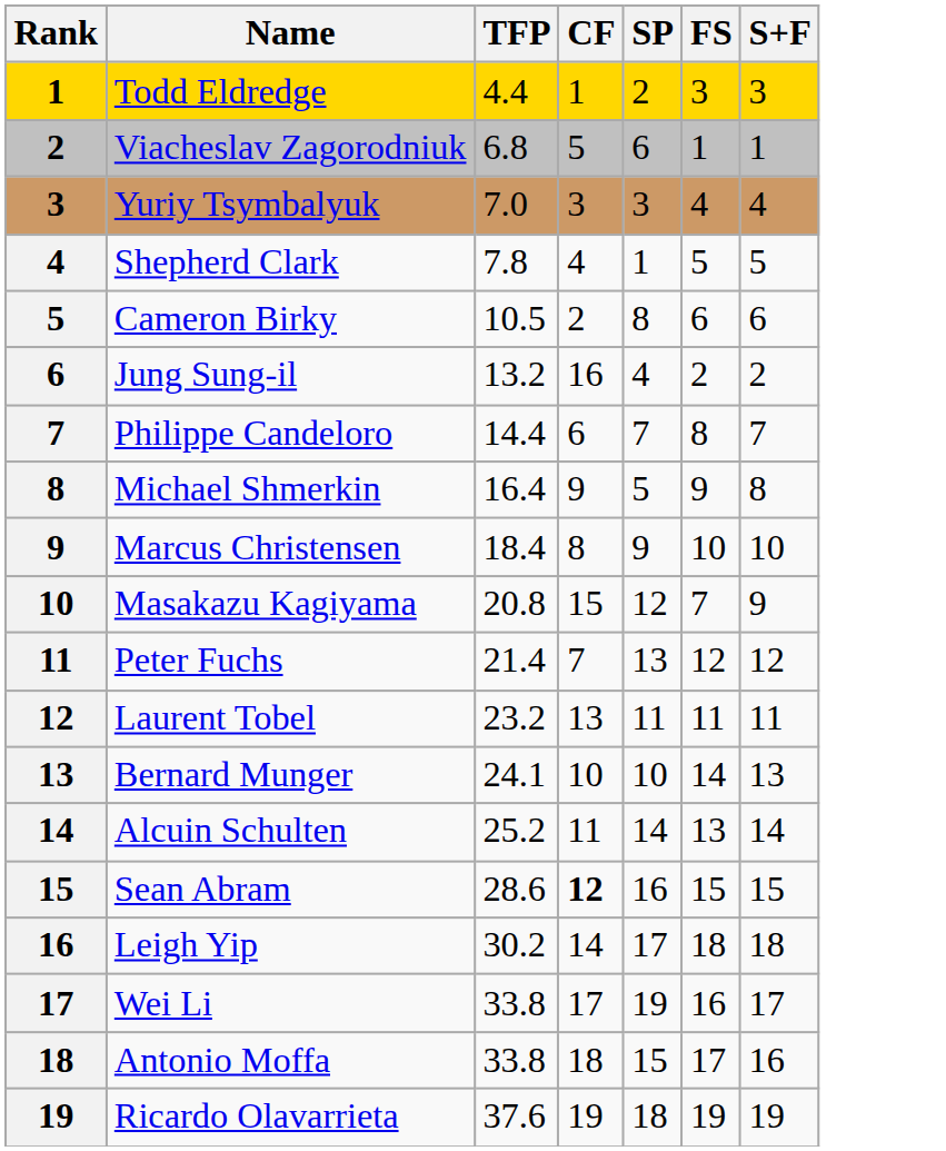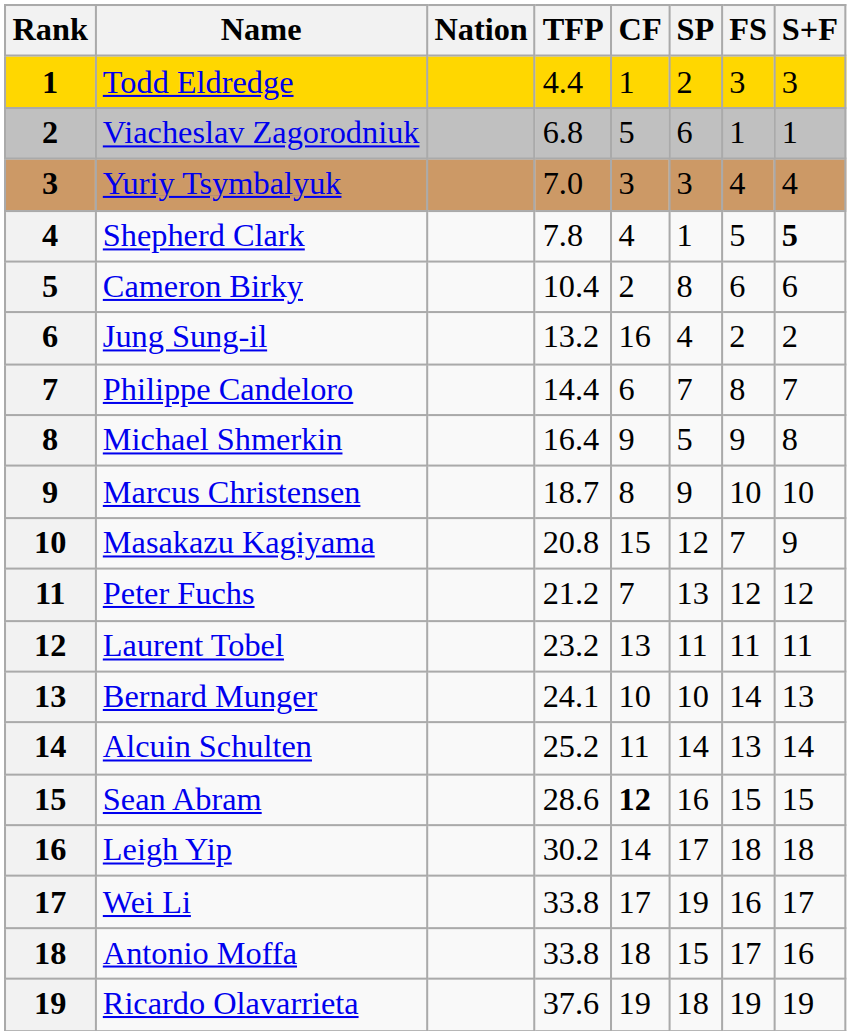+ column: Nation
Shepherd Clark | S+F: normal -> bold
Cameron Birky | TFP: 10.5 -> 10.4
Marcus Christensen | TFP: 18.4 -> 18.7
Peter Fuchs | TFP: 21.4 -> 21.2
